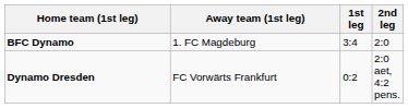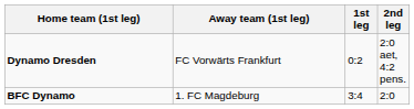rows swapped: Dynamo Dresden <-> BFC Dynamo
